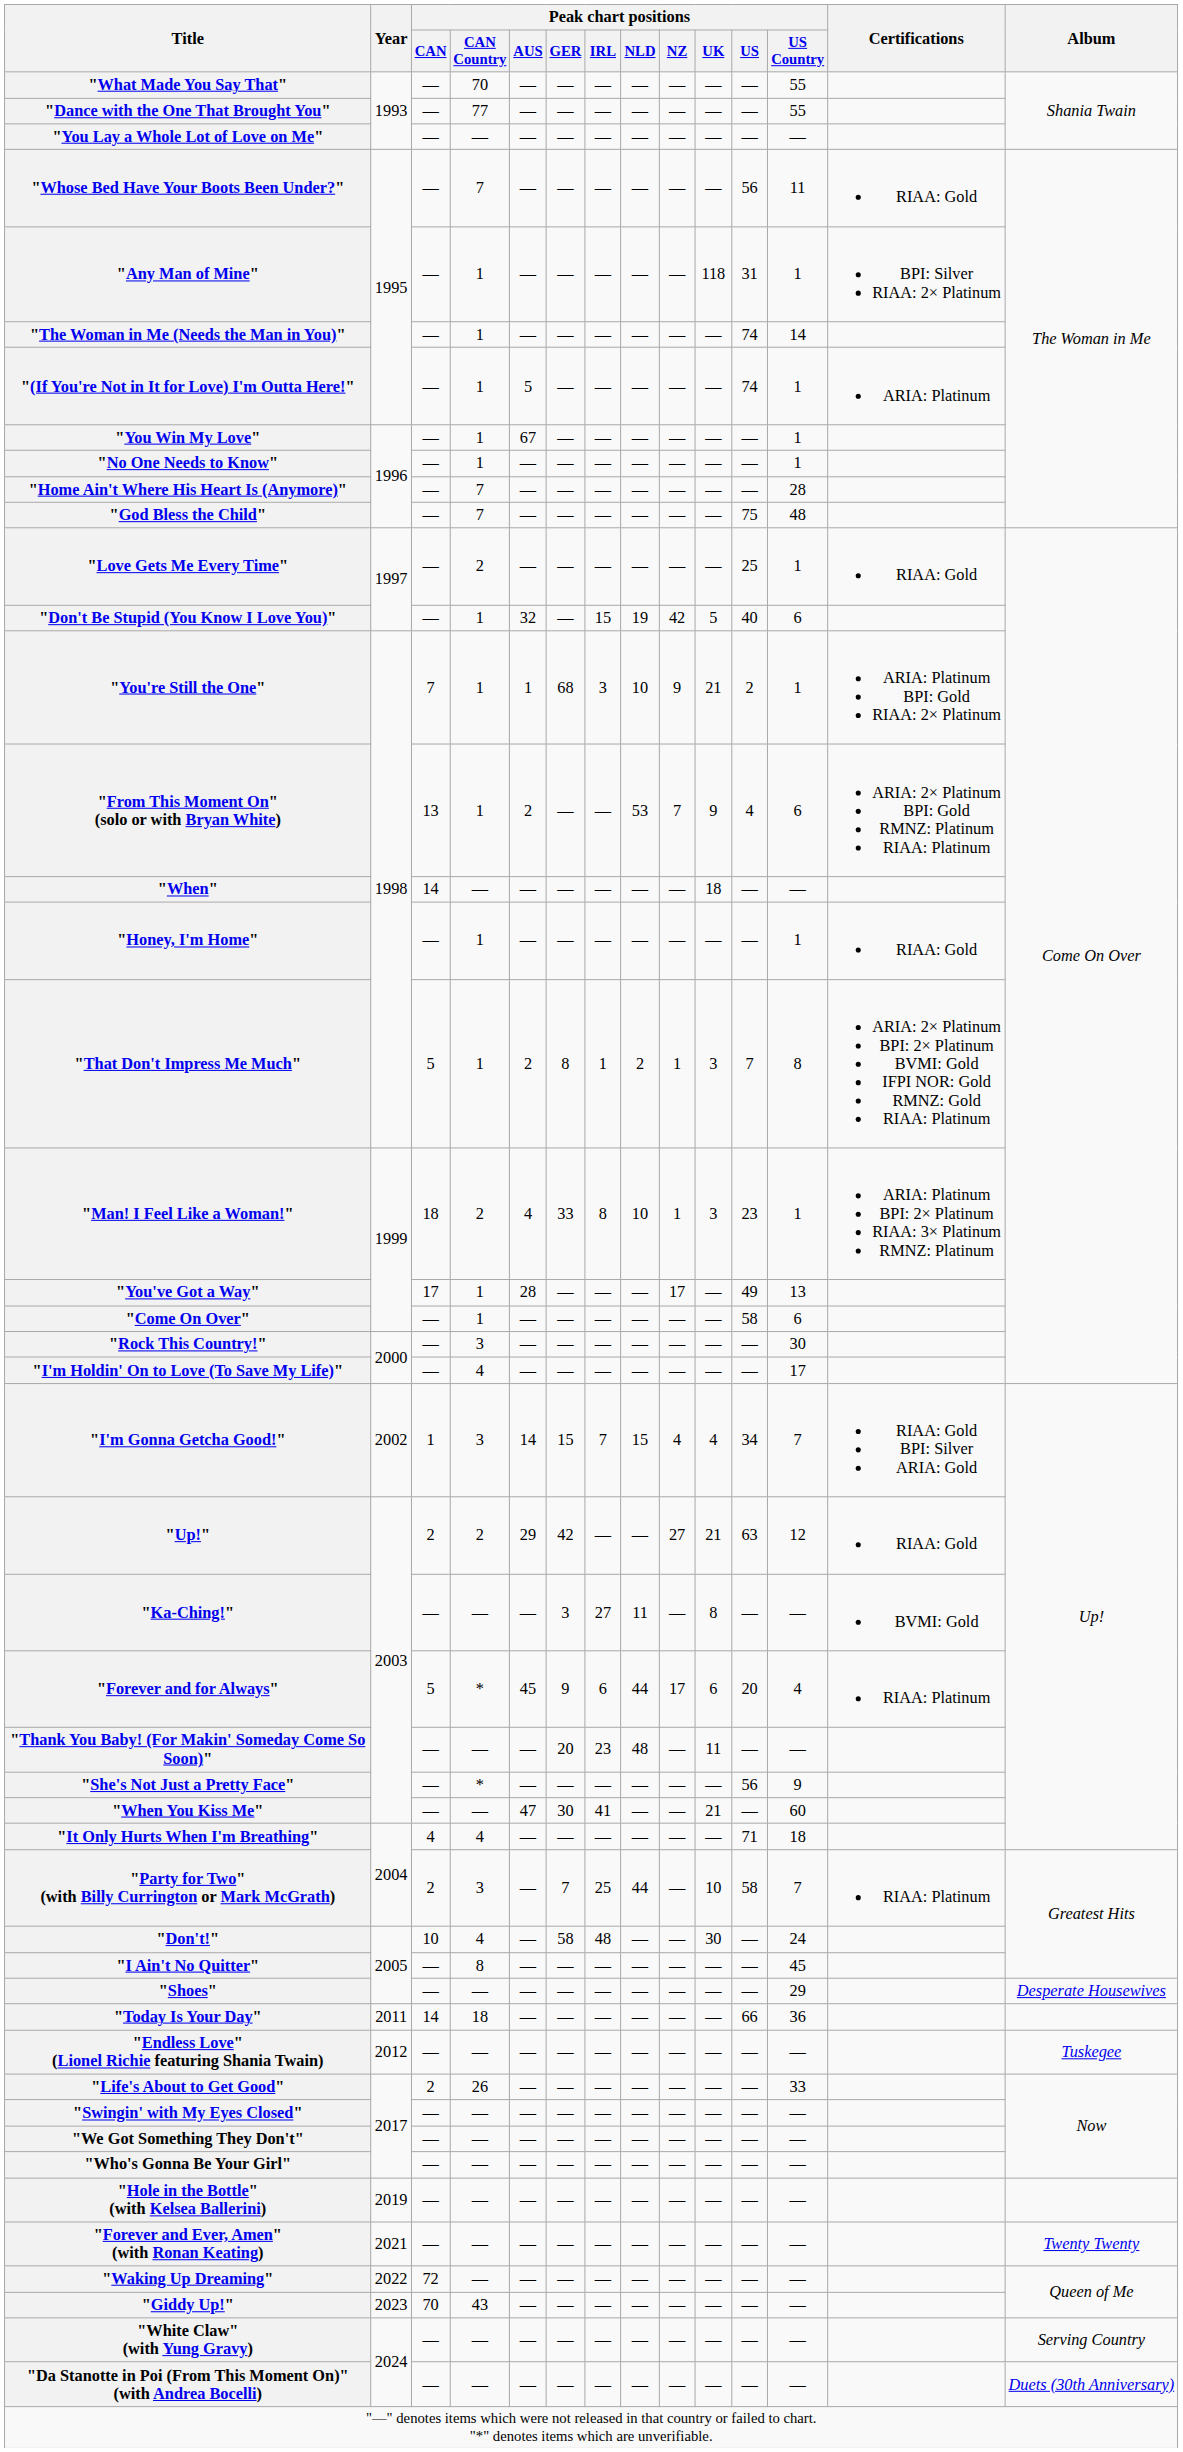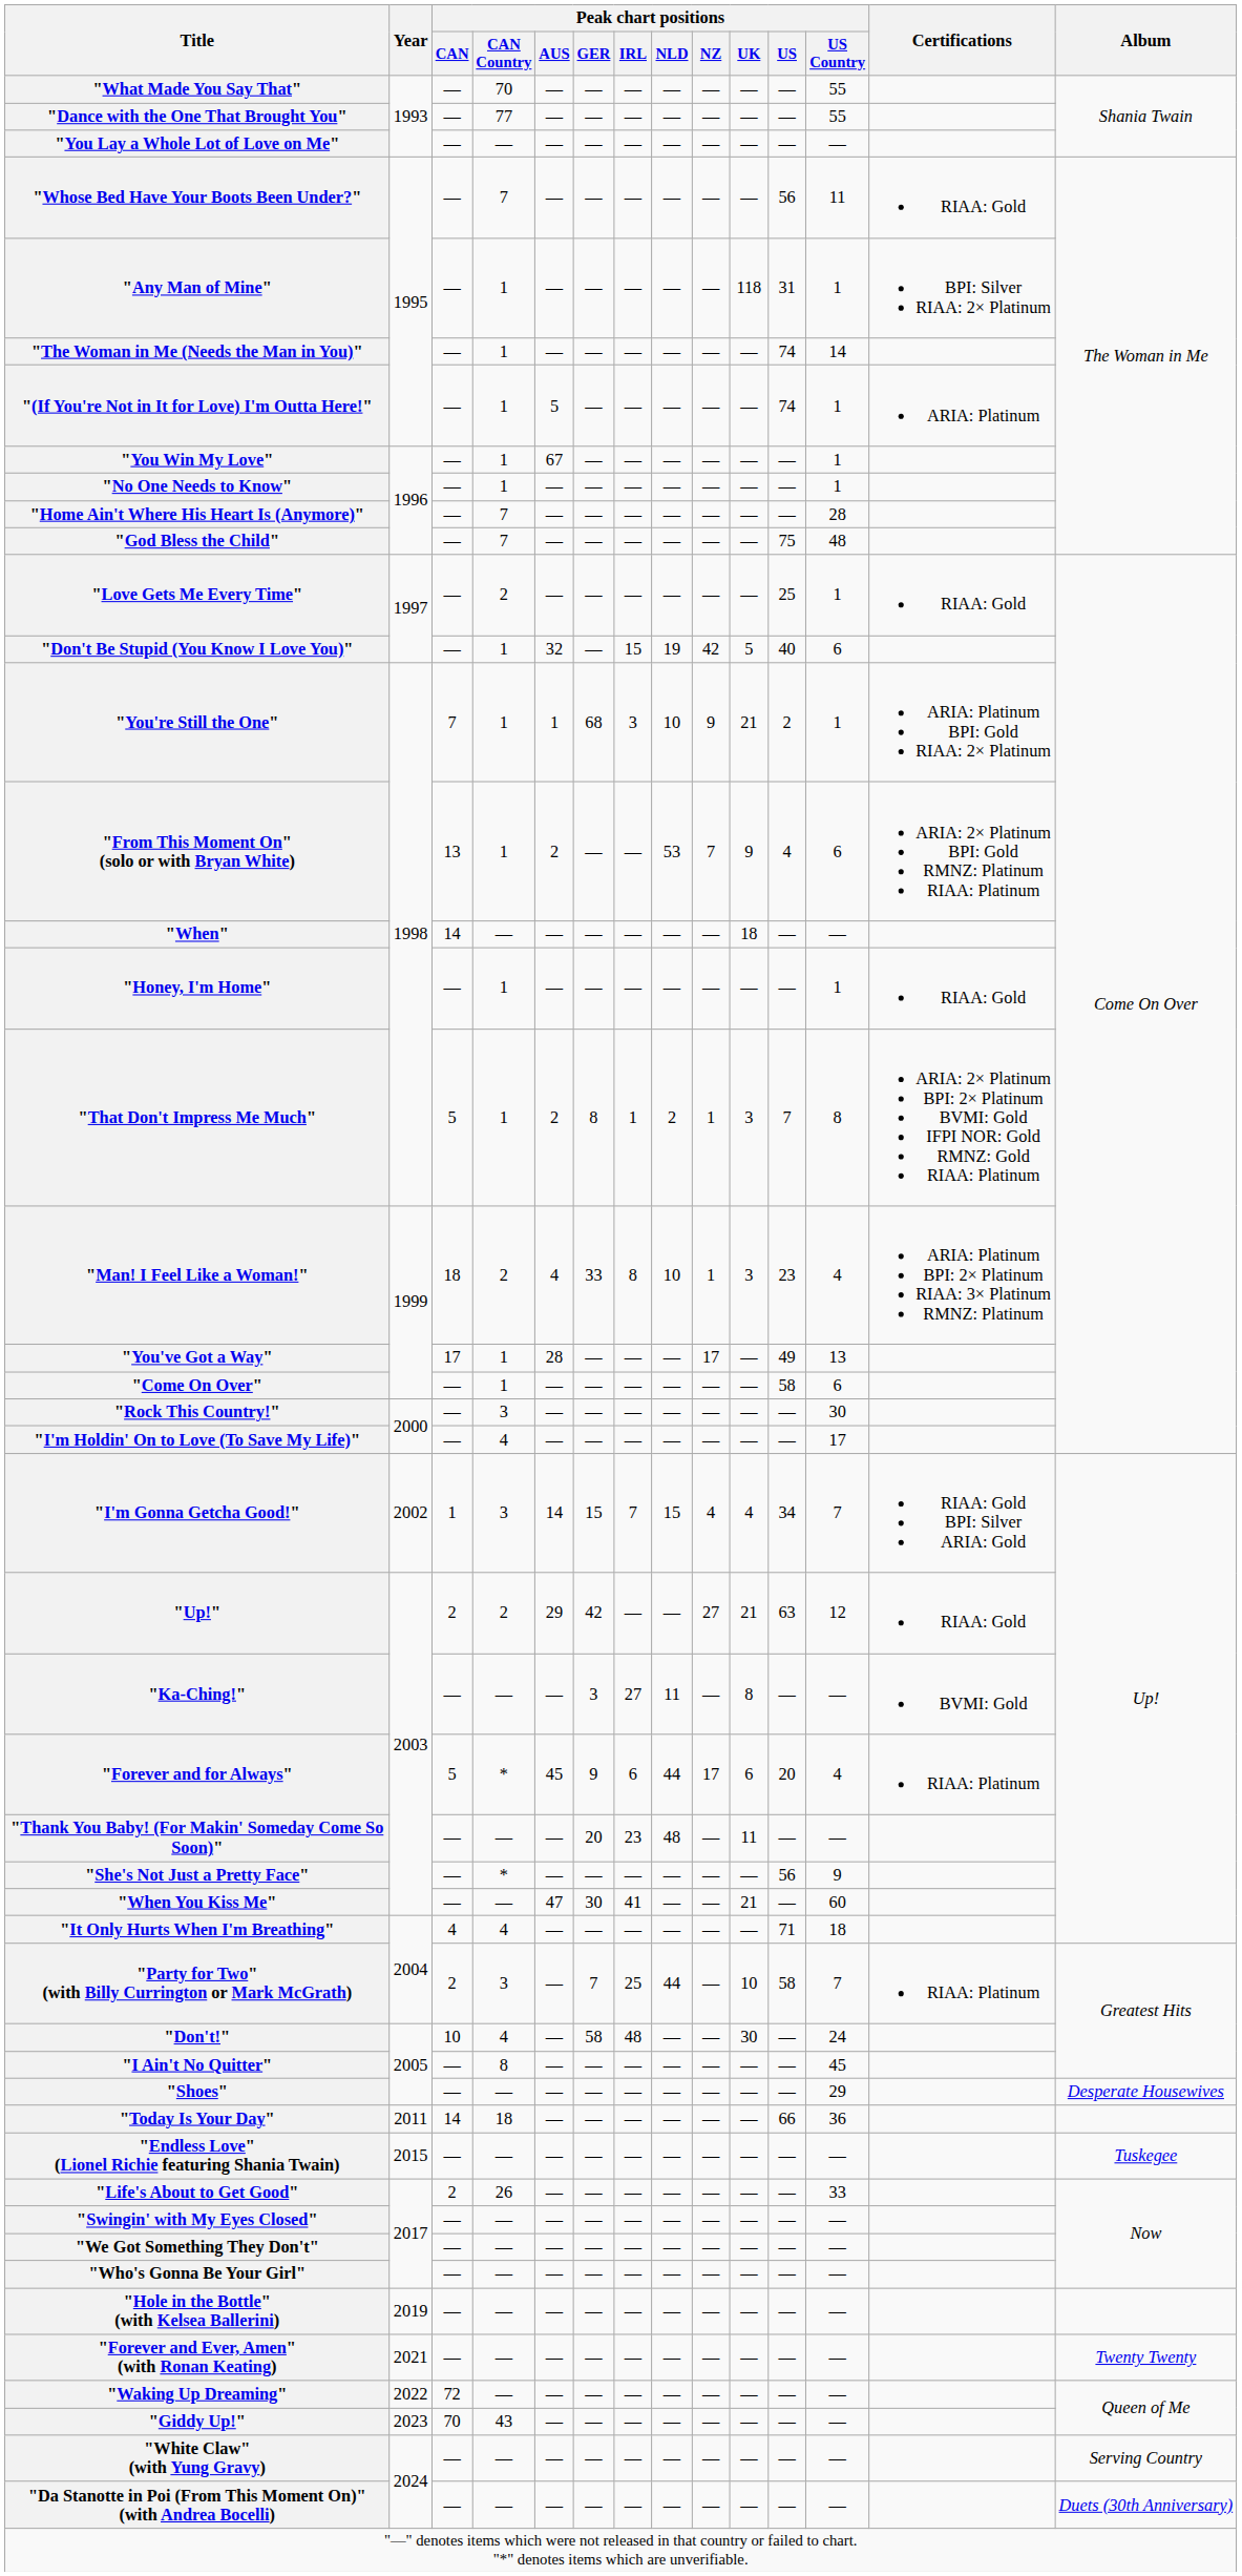"Man! I Feel Like a Woman!" | Peak chart positions / US Country: 1 -> 4
"Endless Love" (Lionel Richie featuring Shania Twain) | Year: 2012 -> 2015
